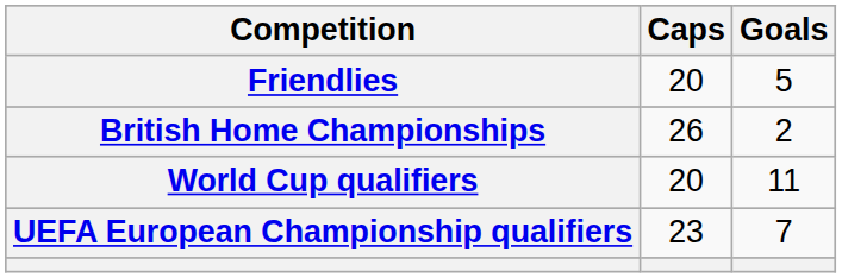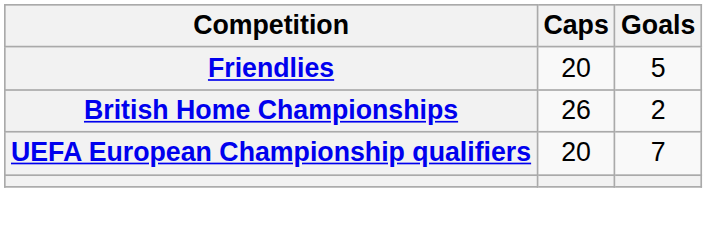- row: World Cup qualifiers | 20 | 11
UEFA European Championship qualifiers | Caps: 23 -> 20
